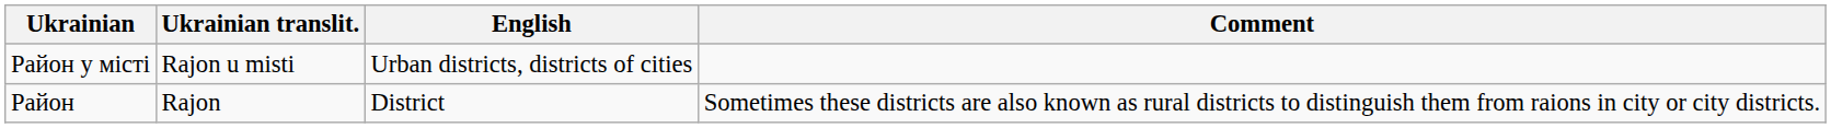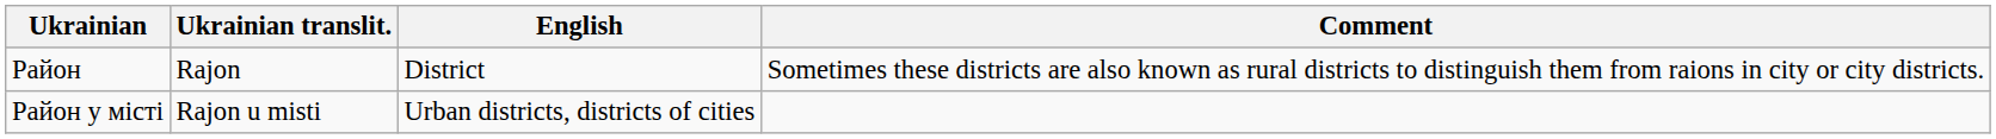rows swapped: Район <-> Район у місті
